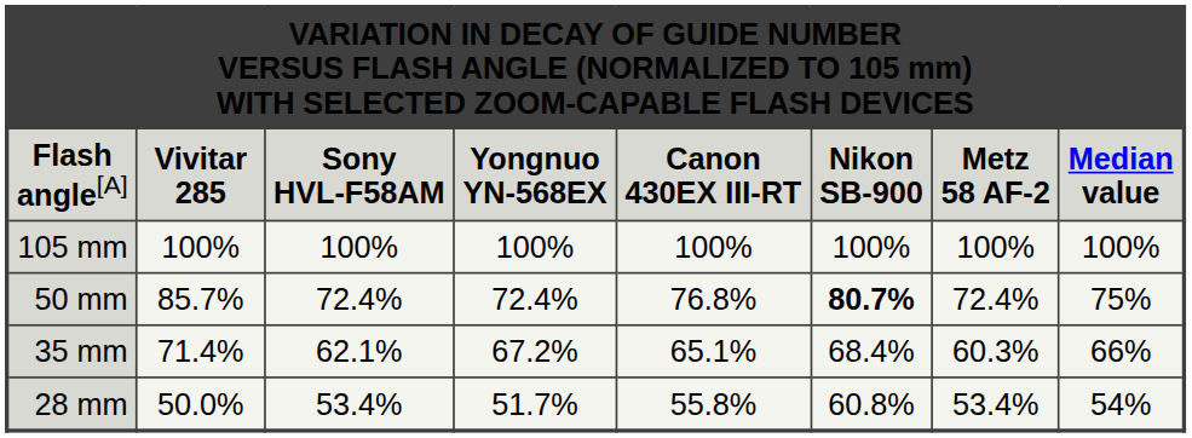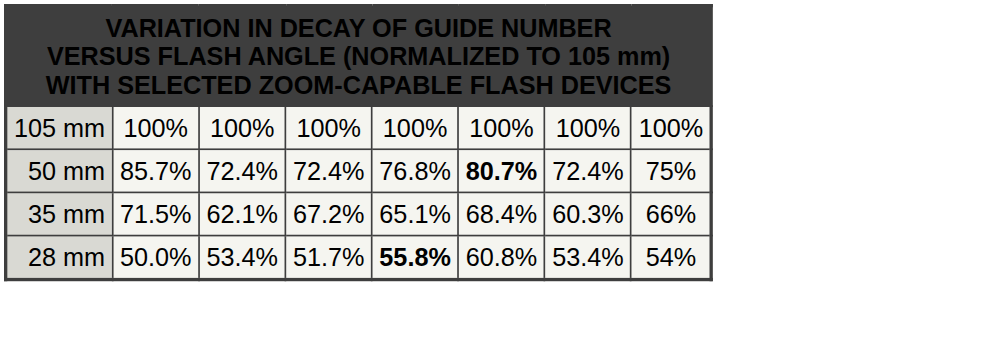- row: Flash angle[A] | Vivitar 285 | Sony HVL-F58AM | Yongnuo YN-568EX | Canon 430EX III-RT | Nikon SB-900 | Metz 58 AF-2 | Median value
35 mm | column 2: 71.4% -> 71.5%
28 mm | column 5: normal -> bold
